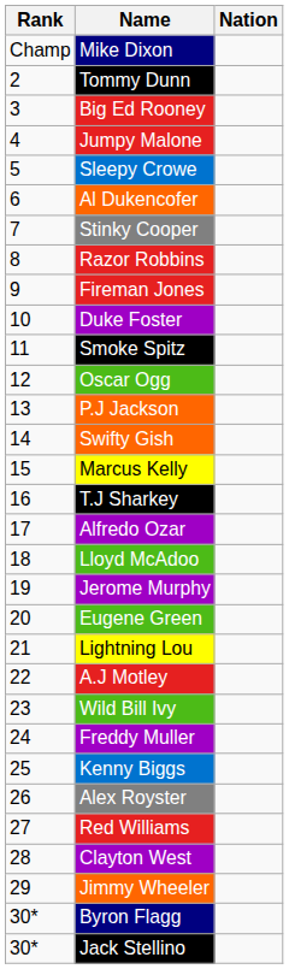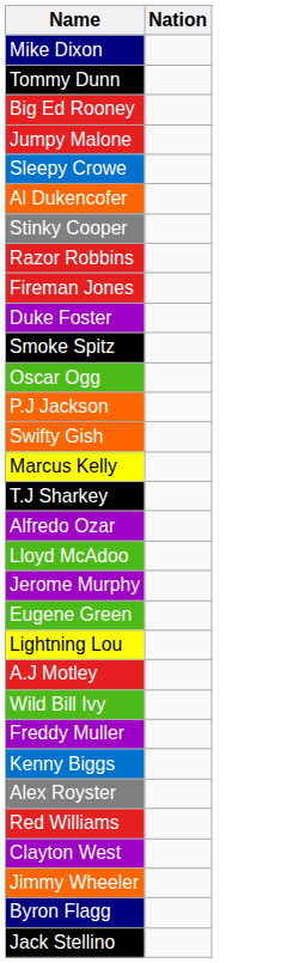- column: Rank | Champ | 2 | 3 | 4 | 5 | 6 | 7 | 8 | 9 | 10 | 11 | 12 | 13 | 14 | 15 | 16 | 17 | 18 | 19 | 20 | 21 | 22 | 23 | 24 | 25 | 26 | 27 | 28 | 29 | 30* | 30*
